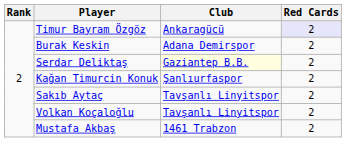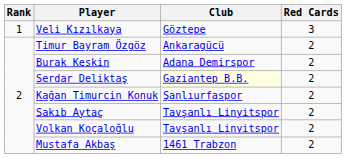+ row: 1 | Veli Kızılkaya | Göztepe | 3
Timur Bayram Özgöz | Red Cards: lavender background -> no background
